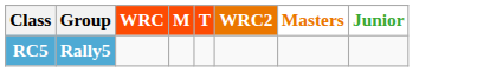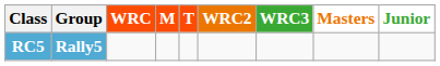+ column: WRC3
